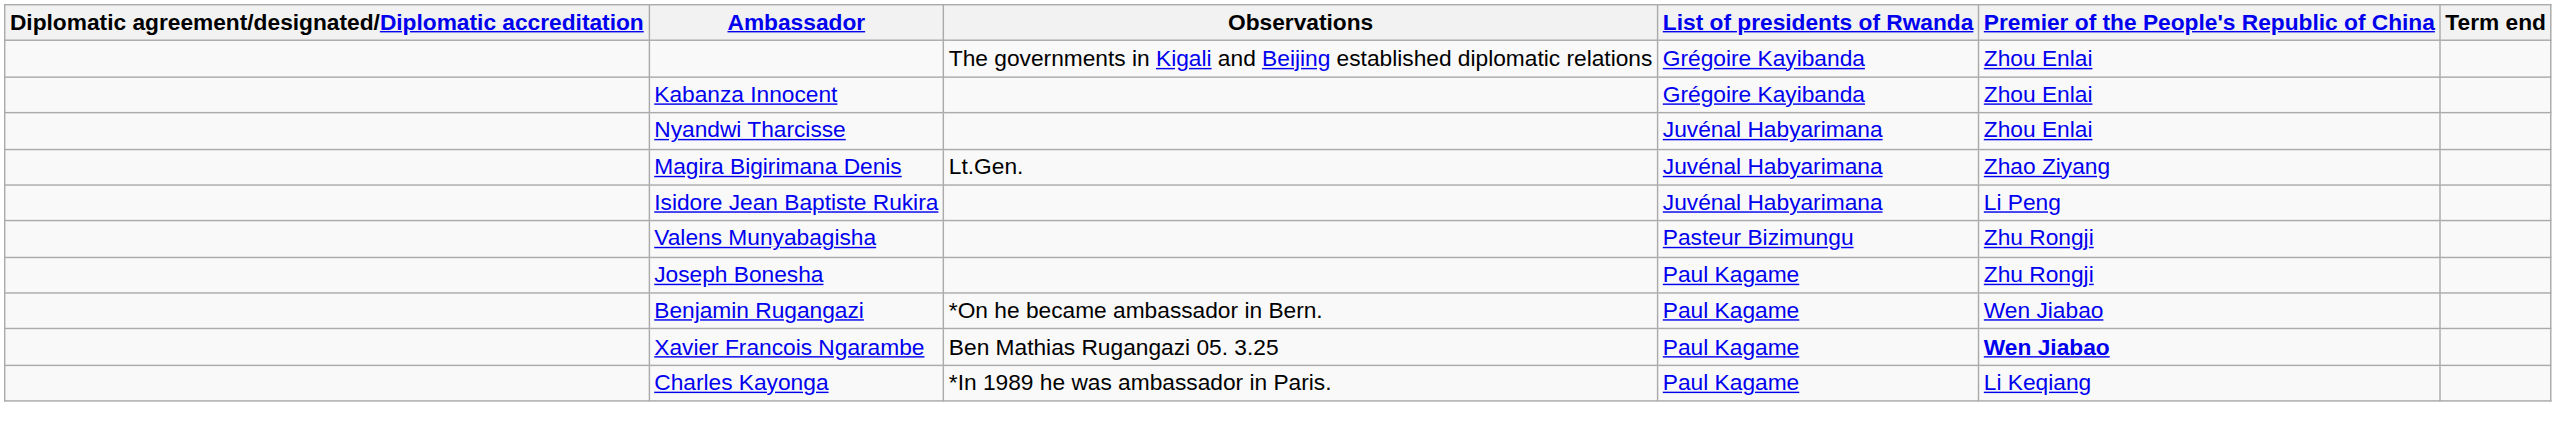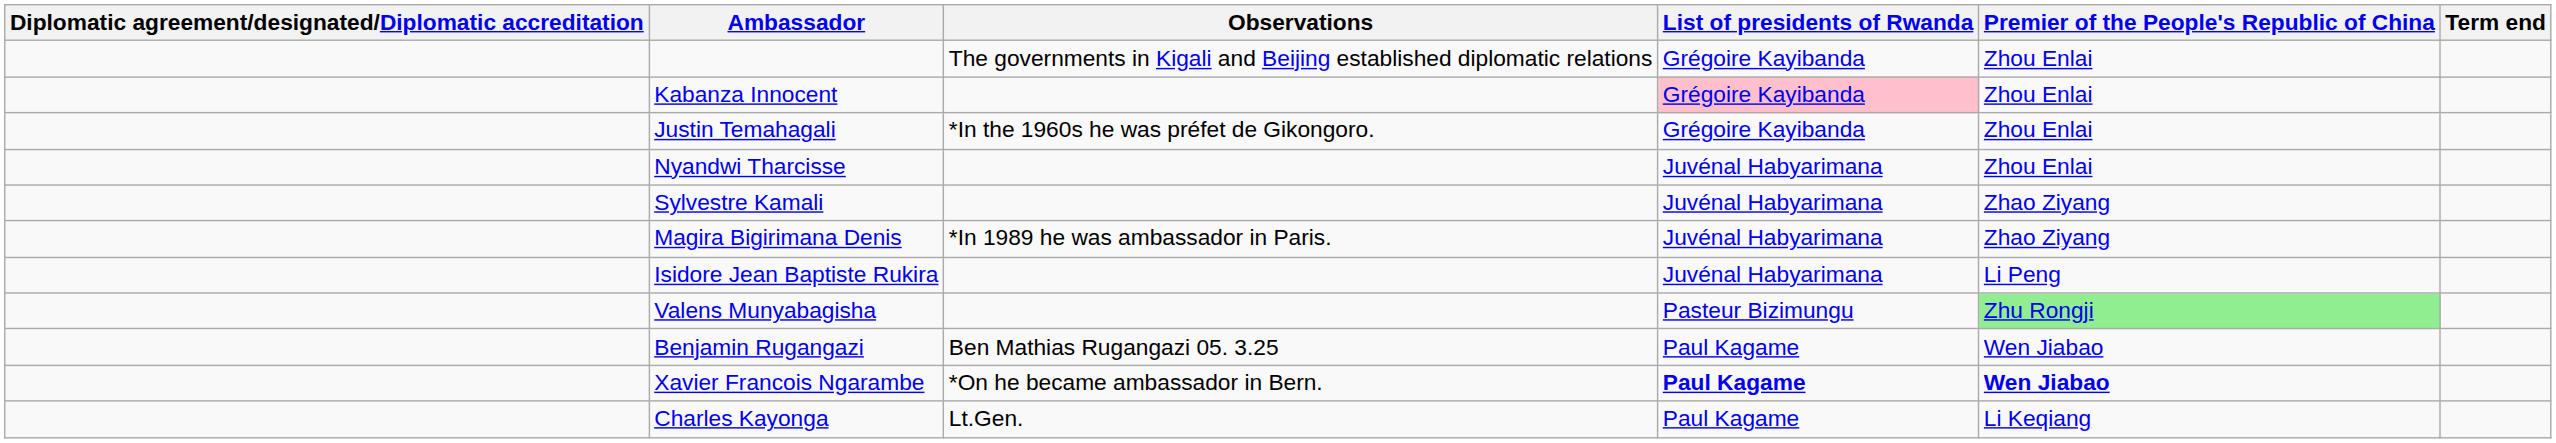Kabanza Innocent | List of presidents of Rwanda: no background -> pink background
+ row: Justin Temahagali | *In the 1960s he was préfet de Gikongoro. | Grégoire Kayibanda | Zhou Enlai
+ row: Sylvestre Kamali | Juvénal Habyarimana | Zhao Ziyang
Magira Bigirimana Denis | Observations: Lt.Gen. -> *In 1989 he was ambassador in Paris.
Valens Munyabagisha | Premier of the People's Republic of China: no background -> lightgreen background
- row: Joseph Bonesha | Paul Kagame | Zhu Rongji
Benjamin Rugangazi | Observations: *On he became ambassador in Bern. -> Ben Mathias Rugangazi 05. 3.25
Xavier Francois Ngarambe | Observations: Ben Mathias Rugangazi 05. 3.25 -> *On he became ambassador in Bern.
Xavier Francois Ngarambe | List of presidents of Rwanda: normal -> bold
Charles Kayonga | Observations: *In 1989 he was ambassador in Paris. -> Lt.Gen.
